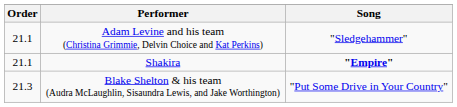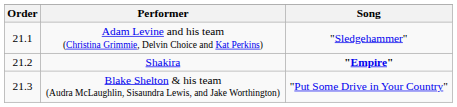Shakira | Order: 21.1 -> 21.2
